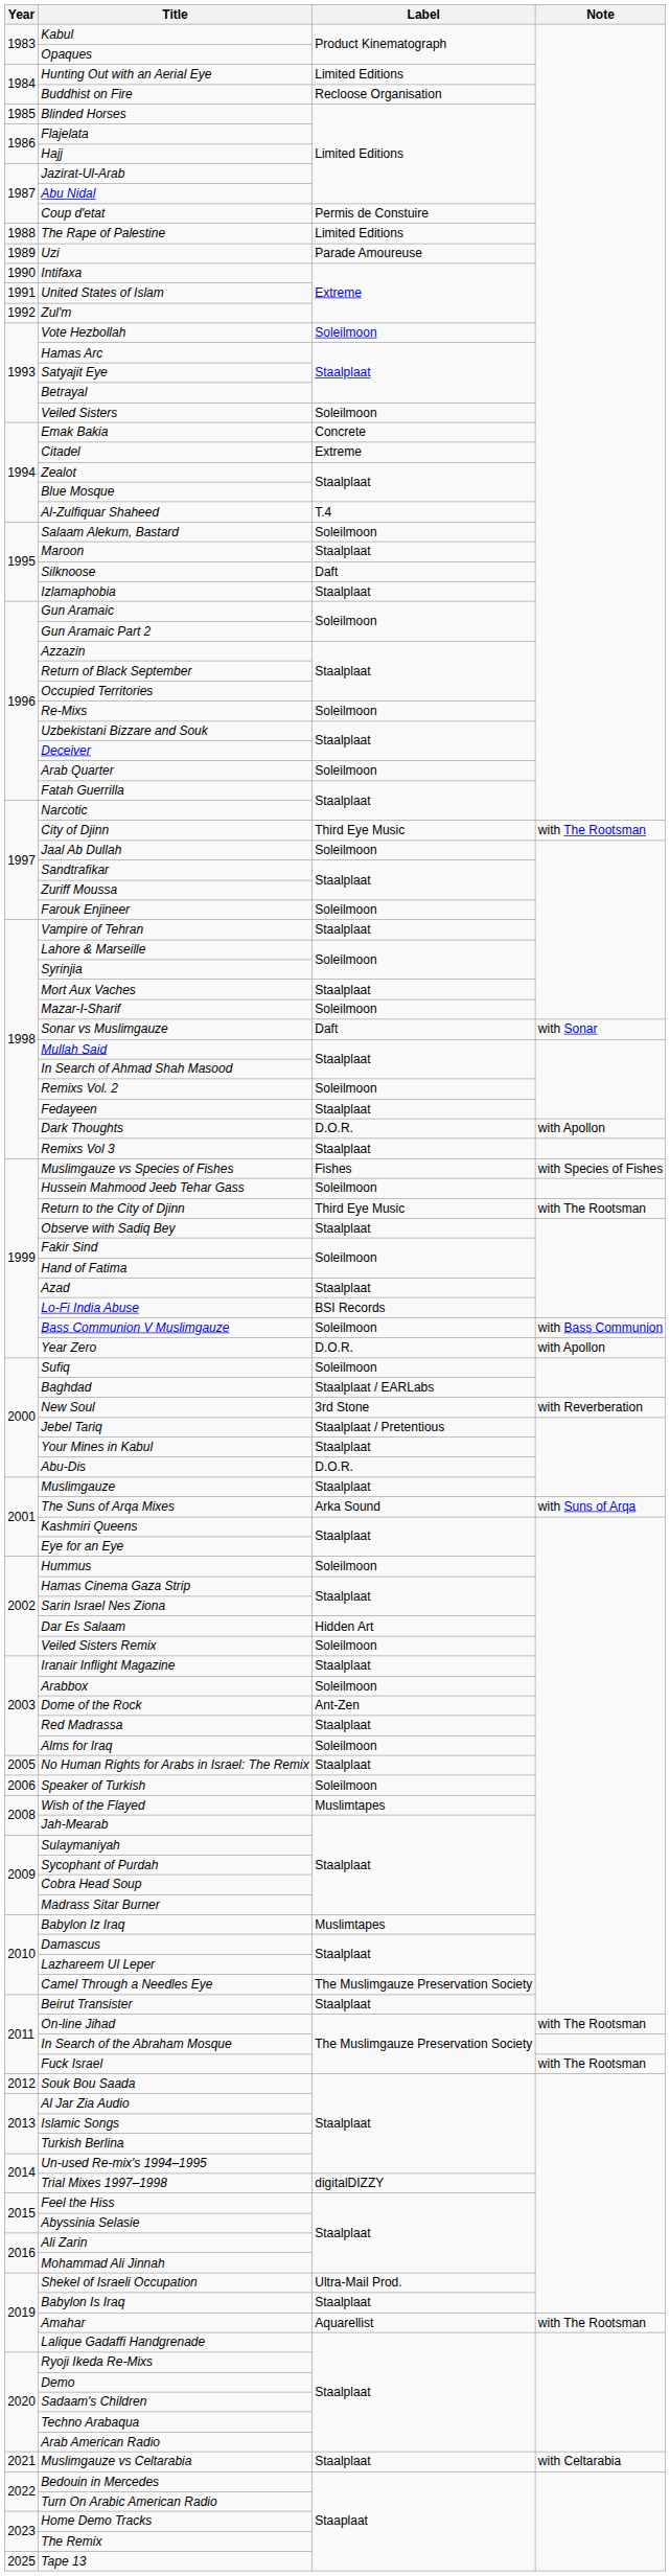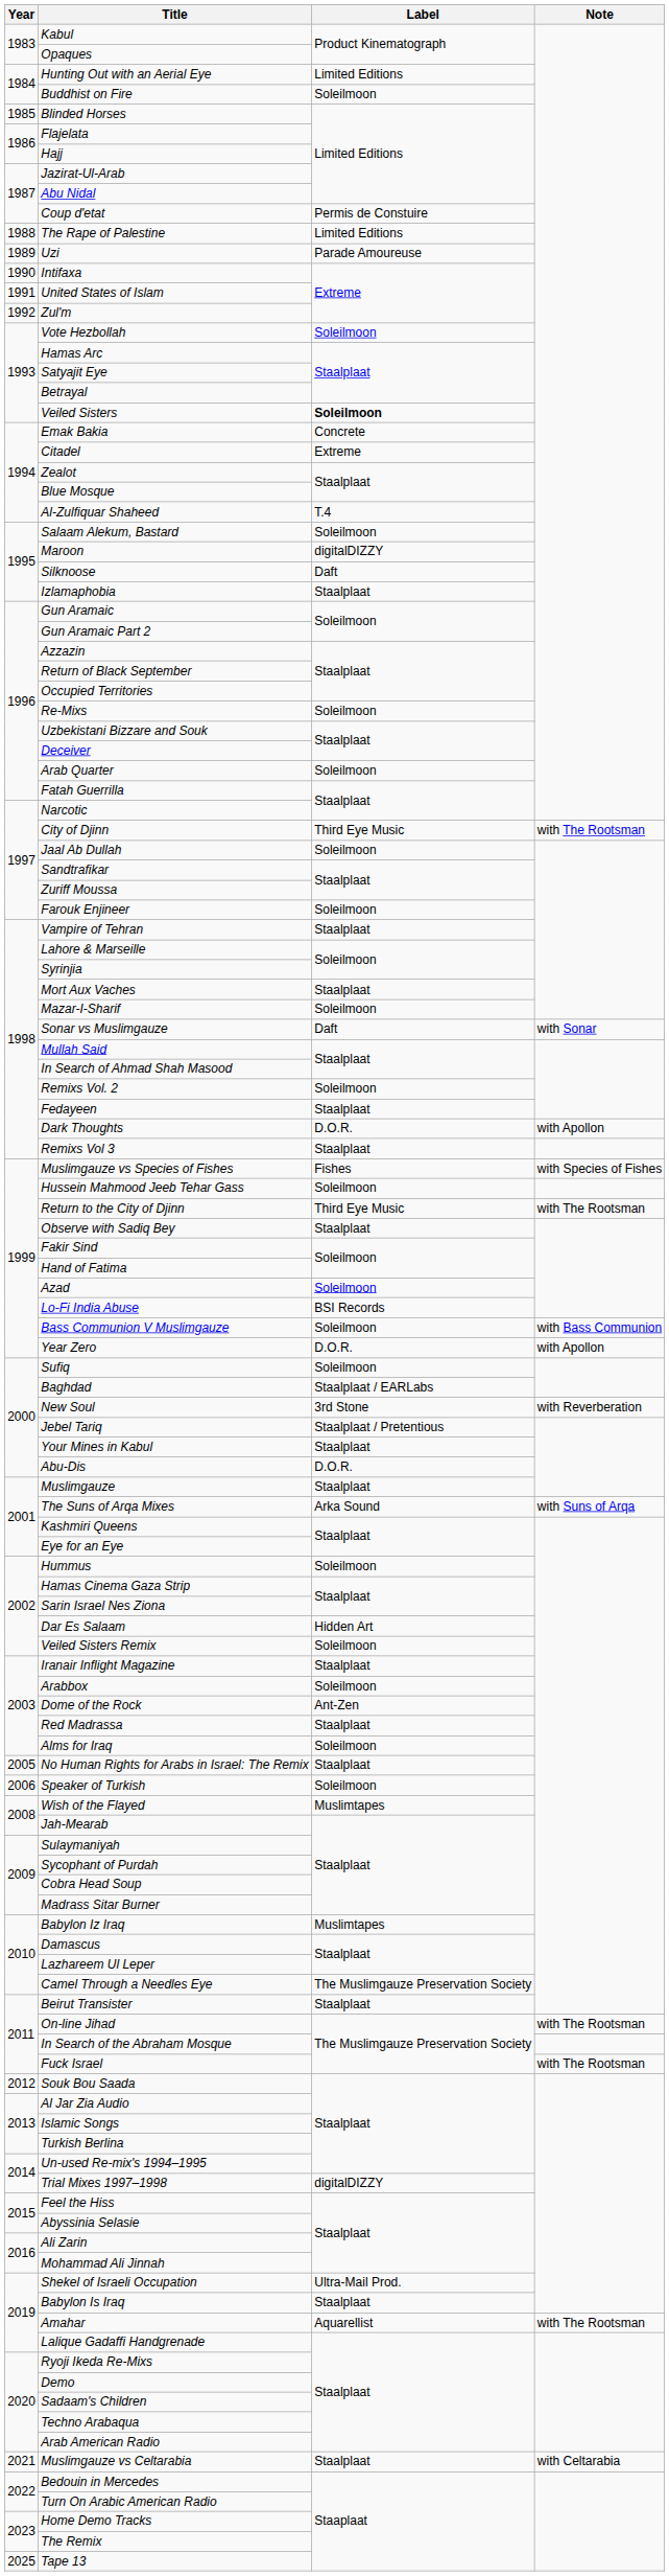Buddhist on Fire | Label: Recloose Organisation -> Soleilmoon
Veiled Sisters | Label: normal -> bold
Maroon | Label: Staalplaat -> digitalDIZZY
Azad | Label: Staalplaat -> Soleilmoon
